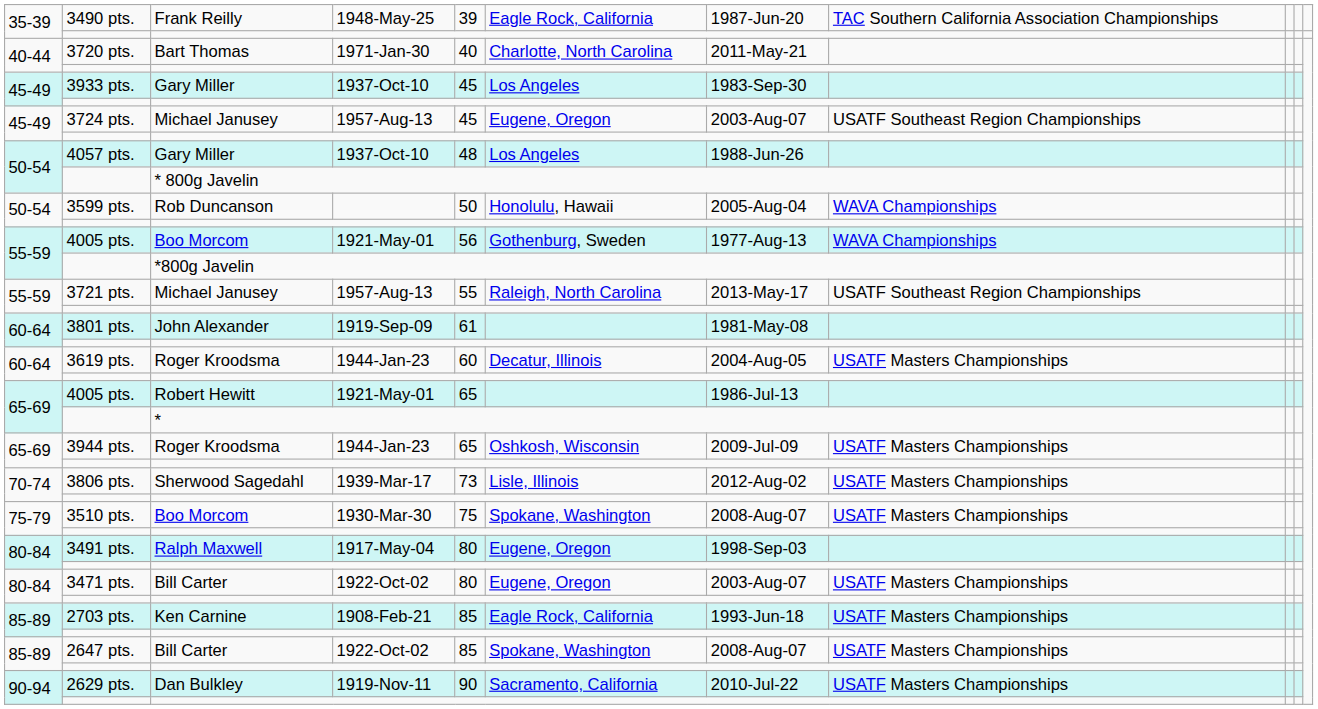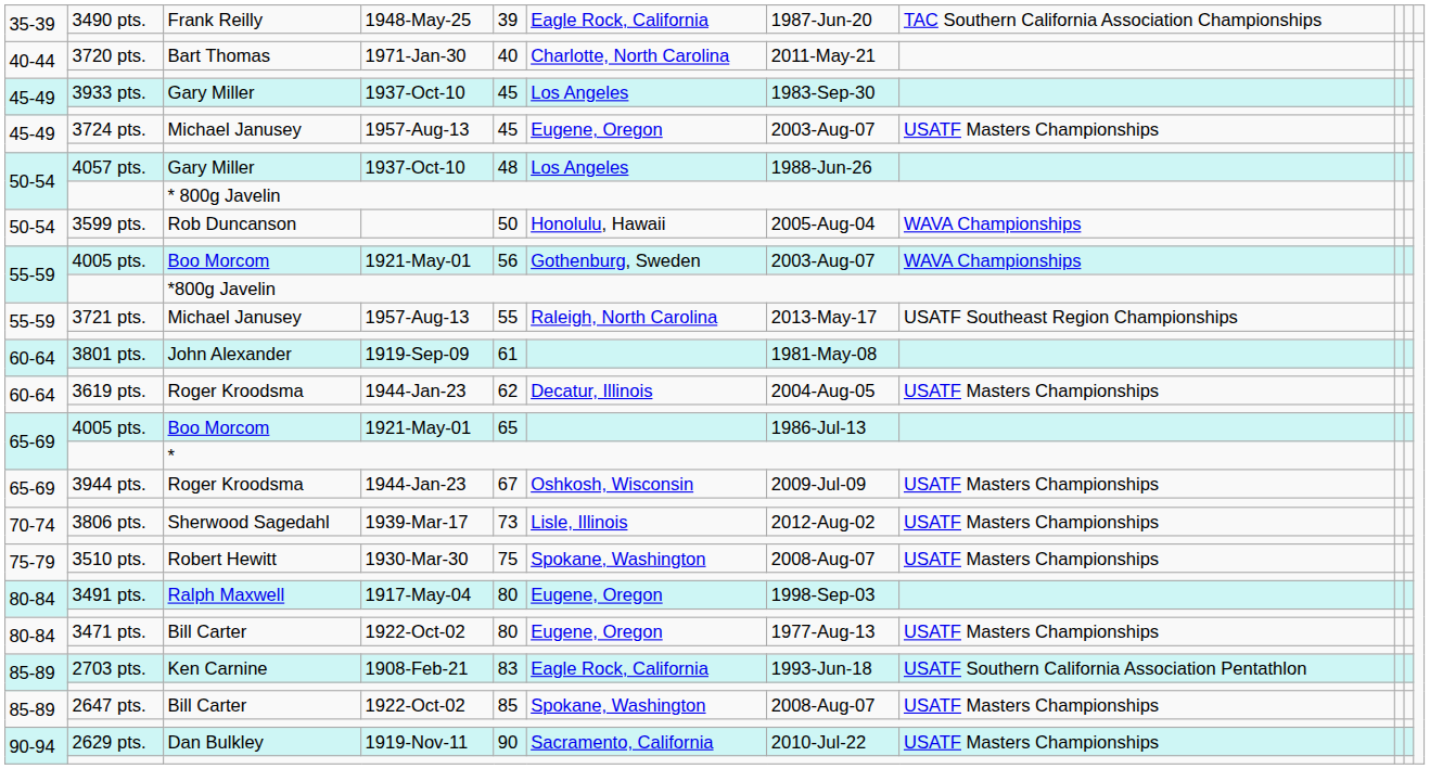3724 pts. | column 8: USATF Southeast Region Championships -> USATF Masters Championships
55-59 / 4005 pts. | column 7: 1977-Aug-13 -> 2003-Aug-07
3619 pts. | column 5: 60 -> 62
65-69 / 4005 pts. | column 3: Robert Hewitt -> Boo Morcom
3944 pts. | column 5: 65 -> 67
3510 pts. | column 3: Boo Morcom -> Robert Hewitt
3471 pts. | column 7: 2003-Aug-07 -> 1977-Aug-13
2703 pts. | column 5: 85 -> 83
2703 pts. | column 8: USATF Masters Championships -> USATF Southern California Association Pentathlon
